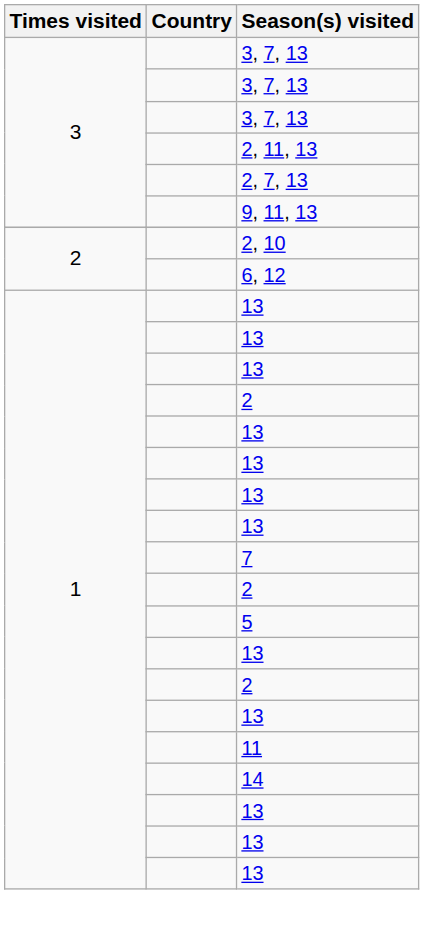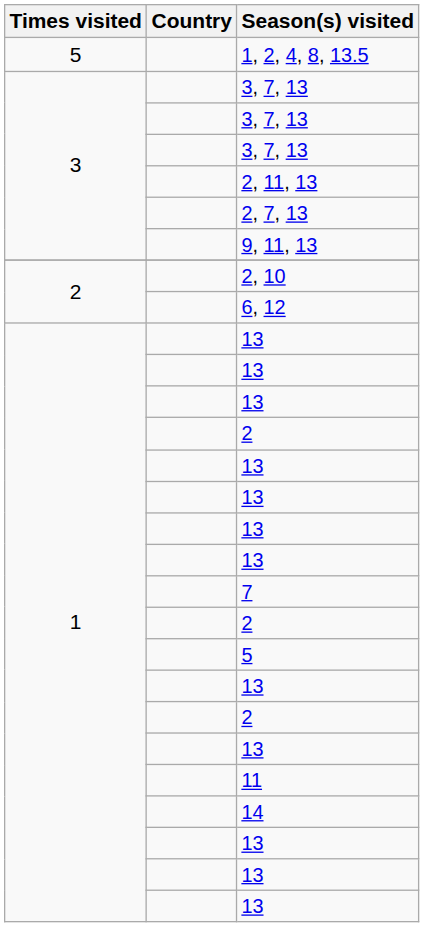+ row: 5 | 1, 2, 4, 8, 13.5
